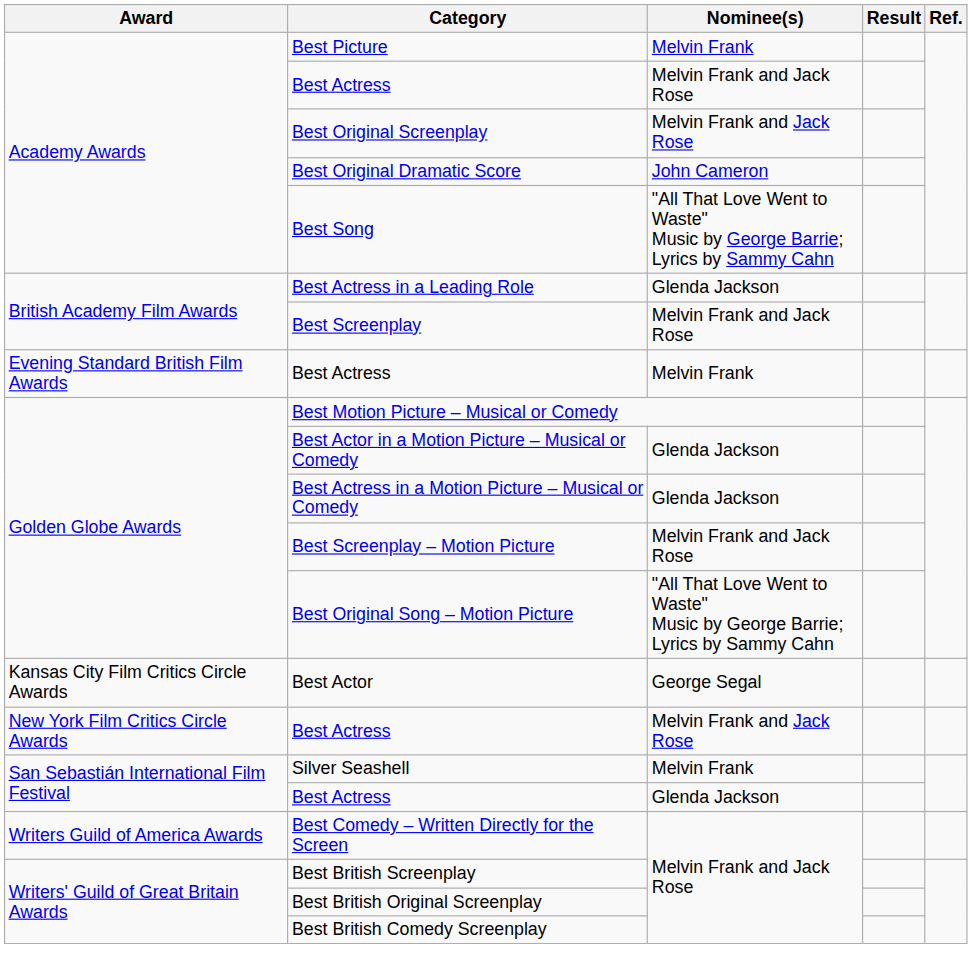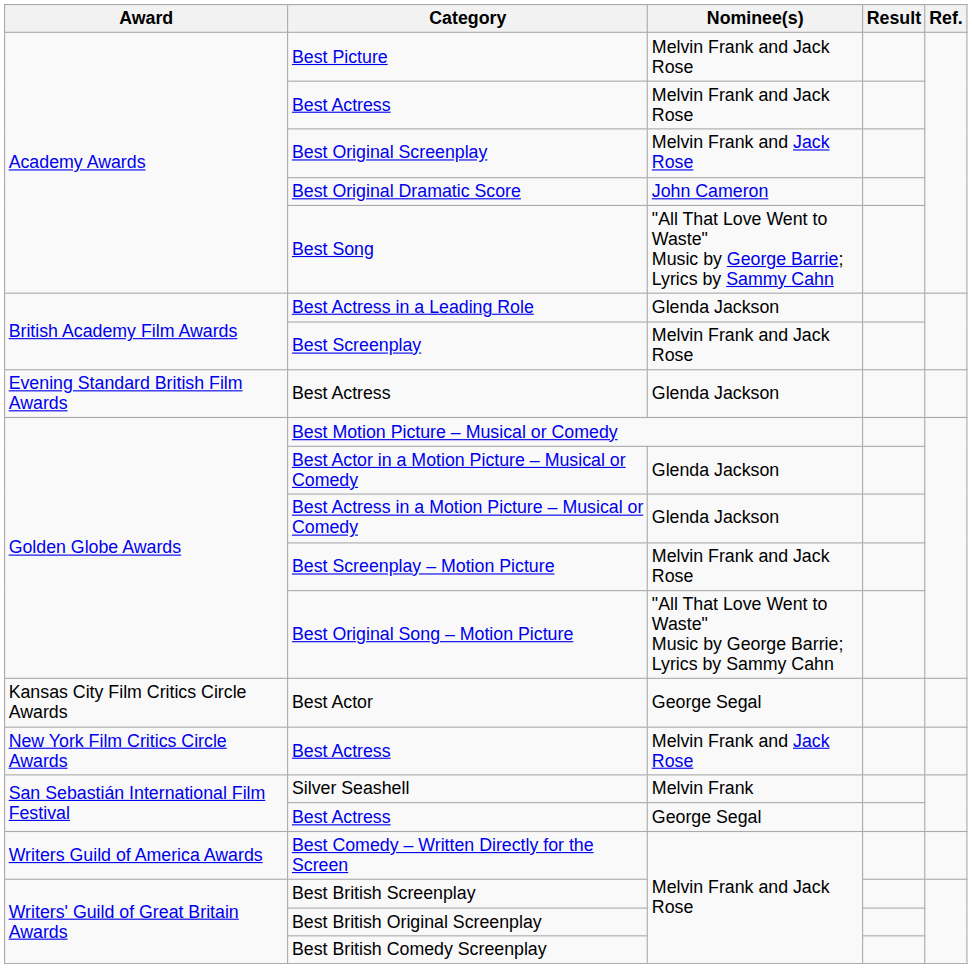Best Picture | Nominee(s): Melvin Frank -> Melvin Frank and Jack Rose
Evening Standard British Film Awards / Best Actress | Nominee(s): Melvin Frank -> Glenda Jackson
San Sebastián International Film Festival / Best Actress | Nominee(s): Glenda Jackson -> George Segal
